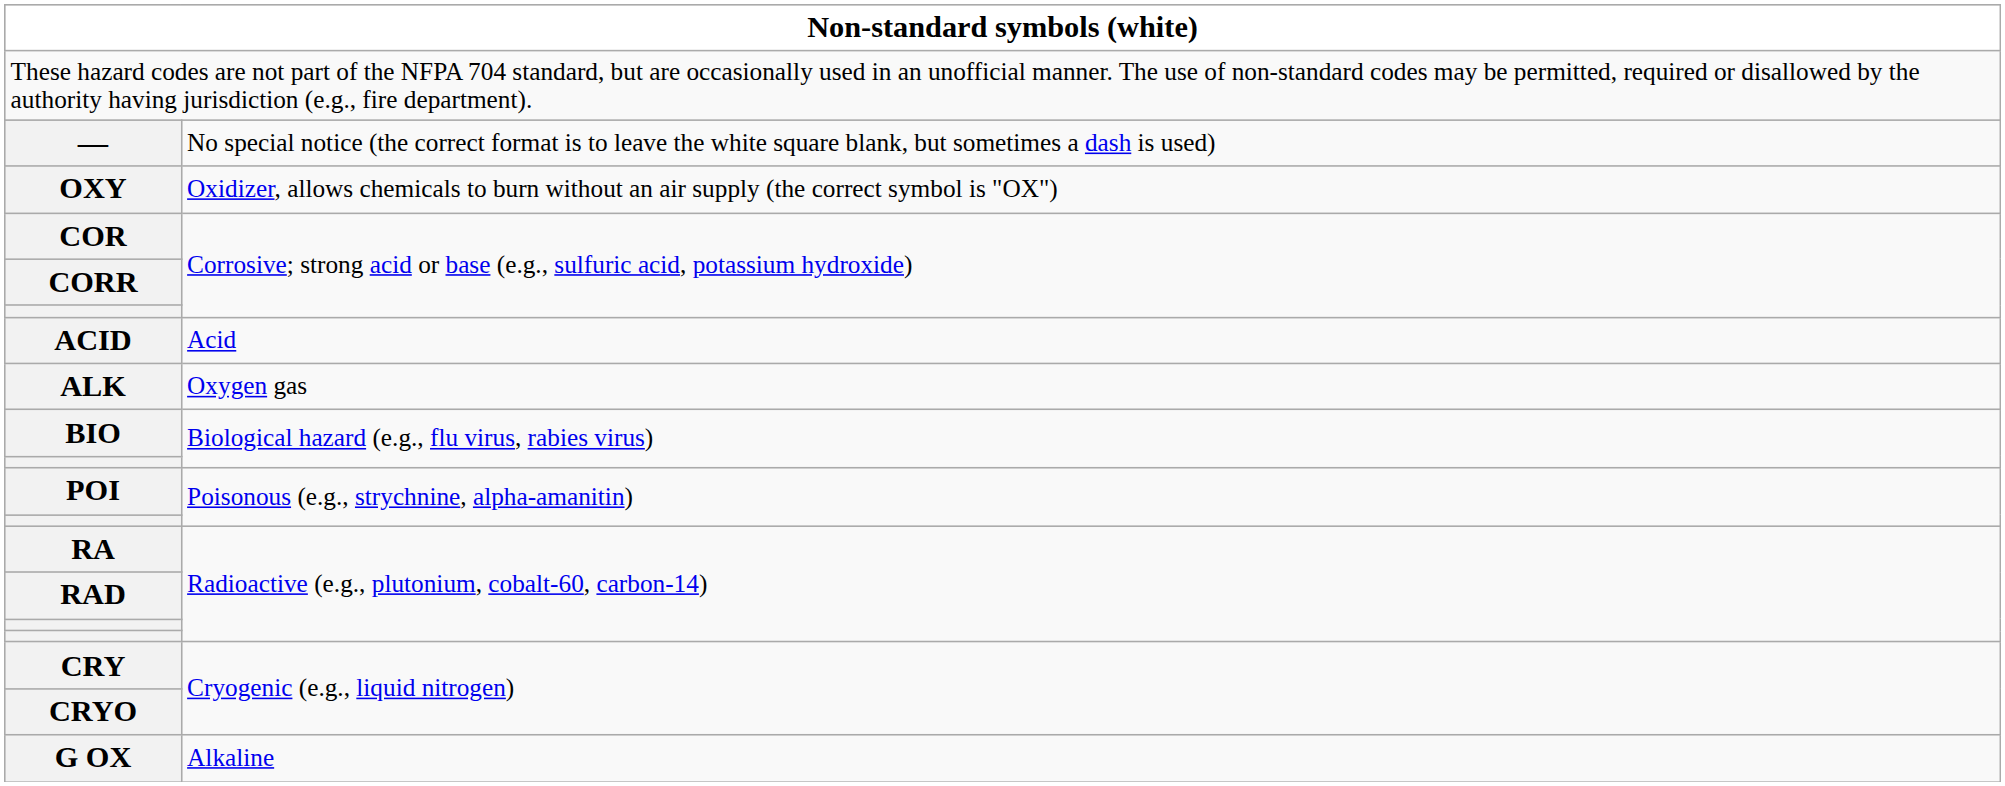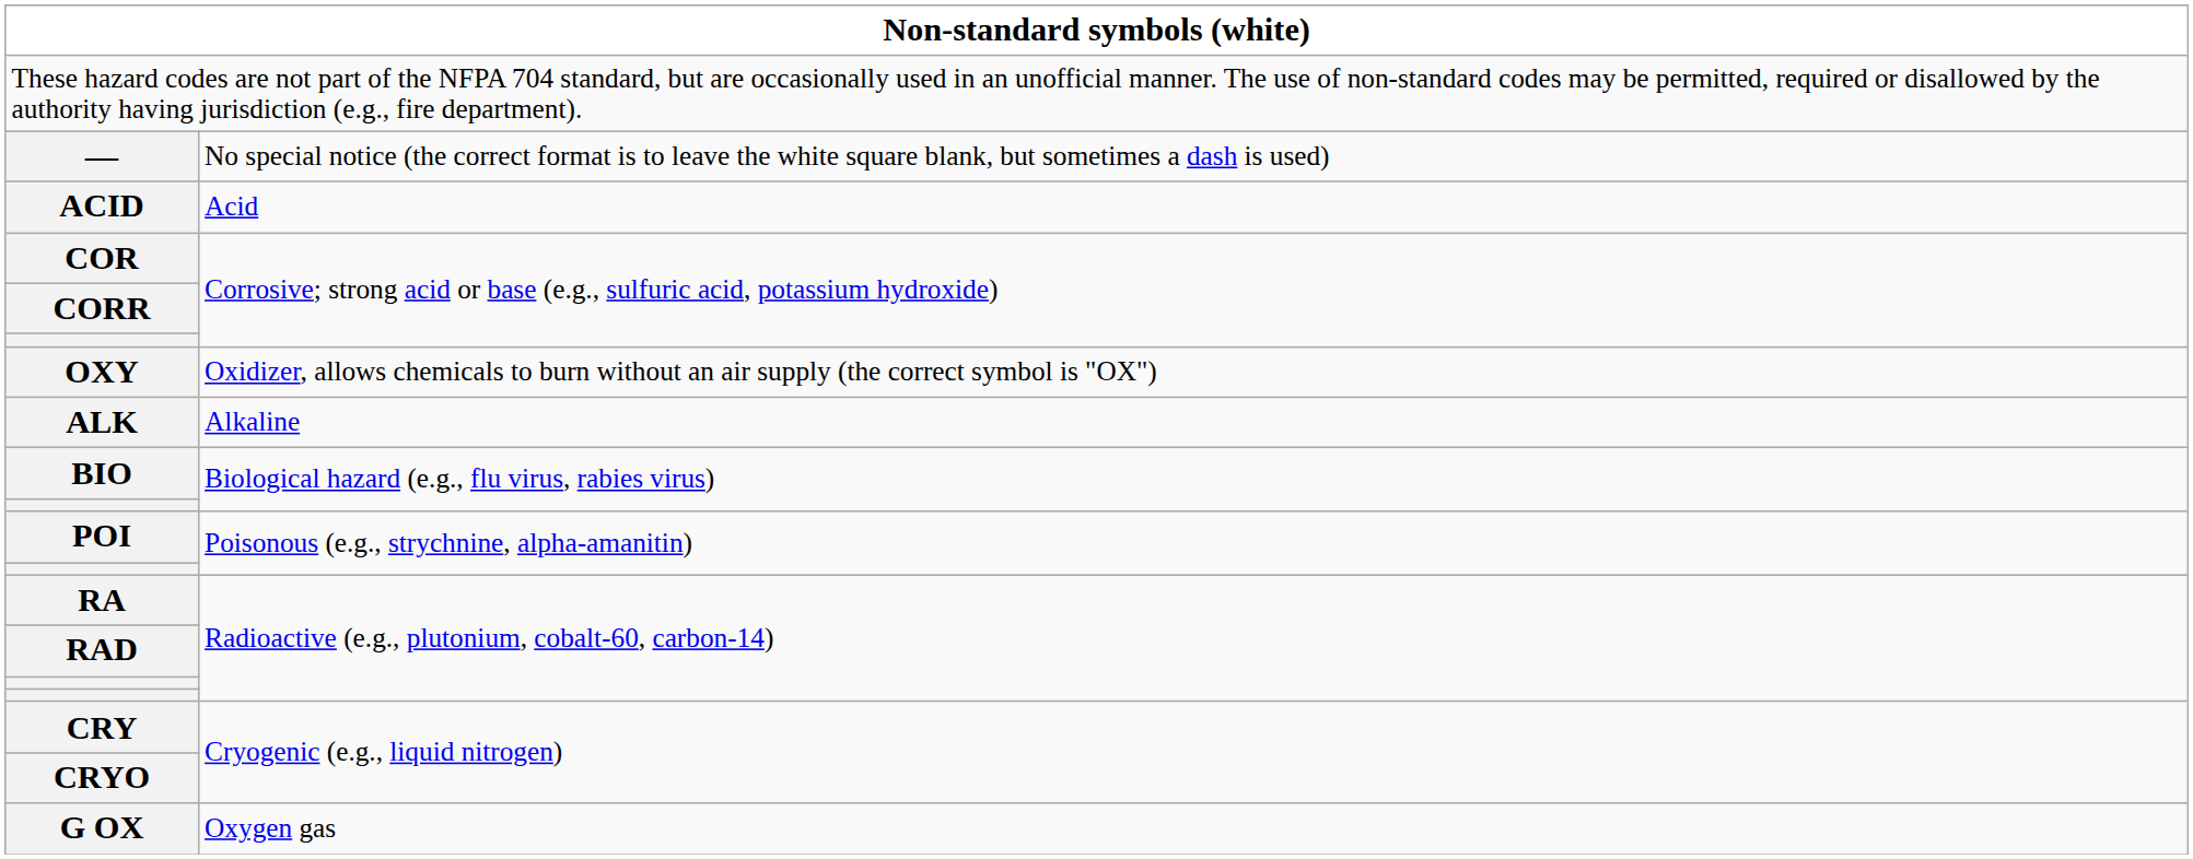rows swapped: OXY <-> ACID
ALK | column 2: Oxygen gas -> Alkaline
G OX | column 2: Alkaline -> Oxygen gas
